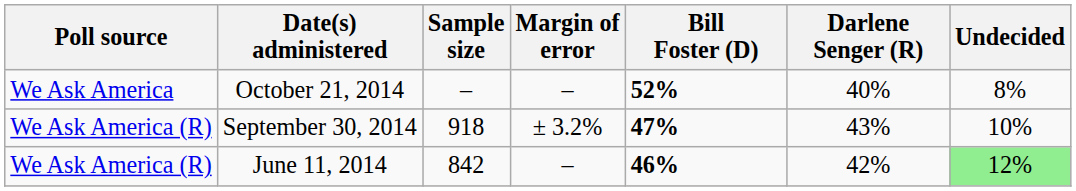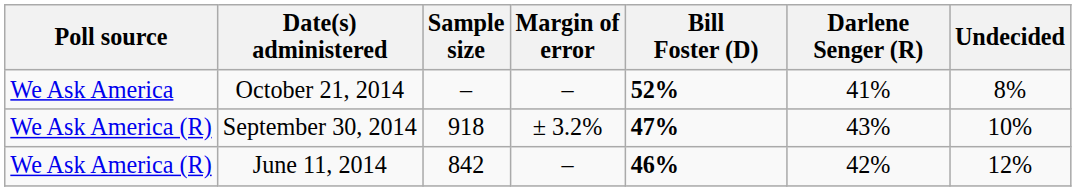October 21, 2014 | Darlene Senger (R): 40% -> 41%
June 11, 2014 | Undecided: lightgreen background -> no background
